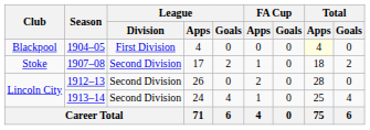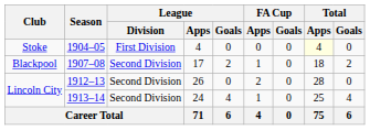1904–05 | Club: Blackpool -> Stoke
1907–08 | Club: Stoke -> Blackpool
